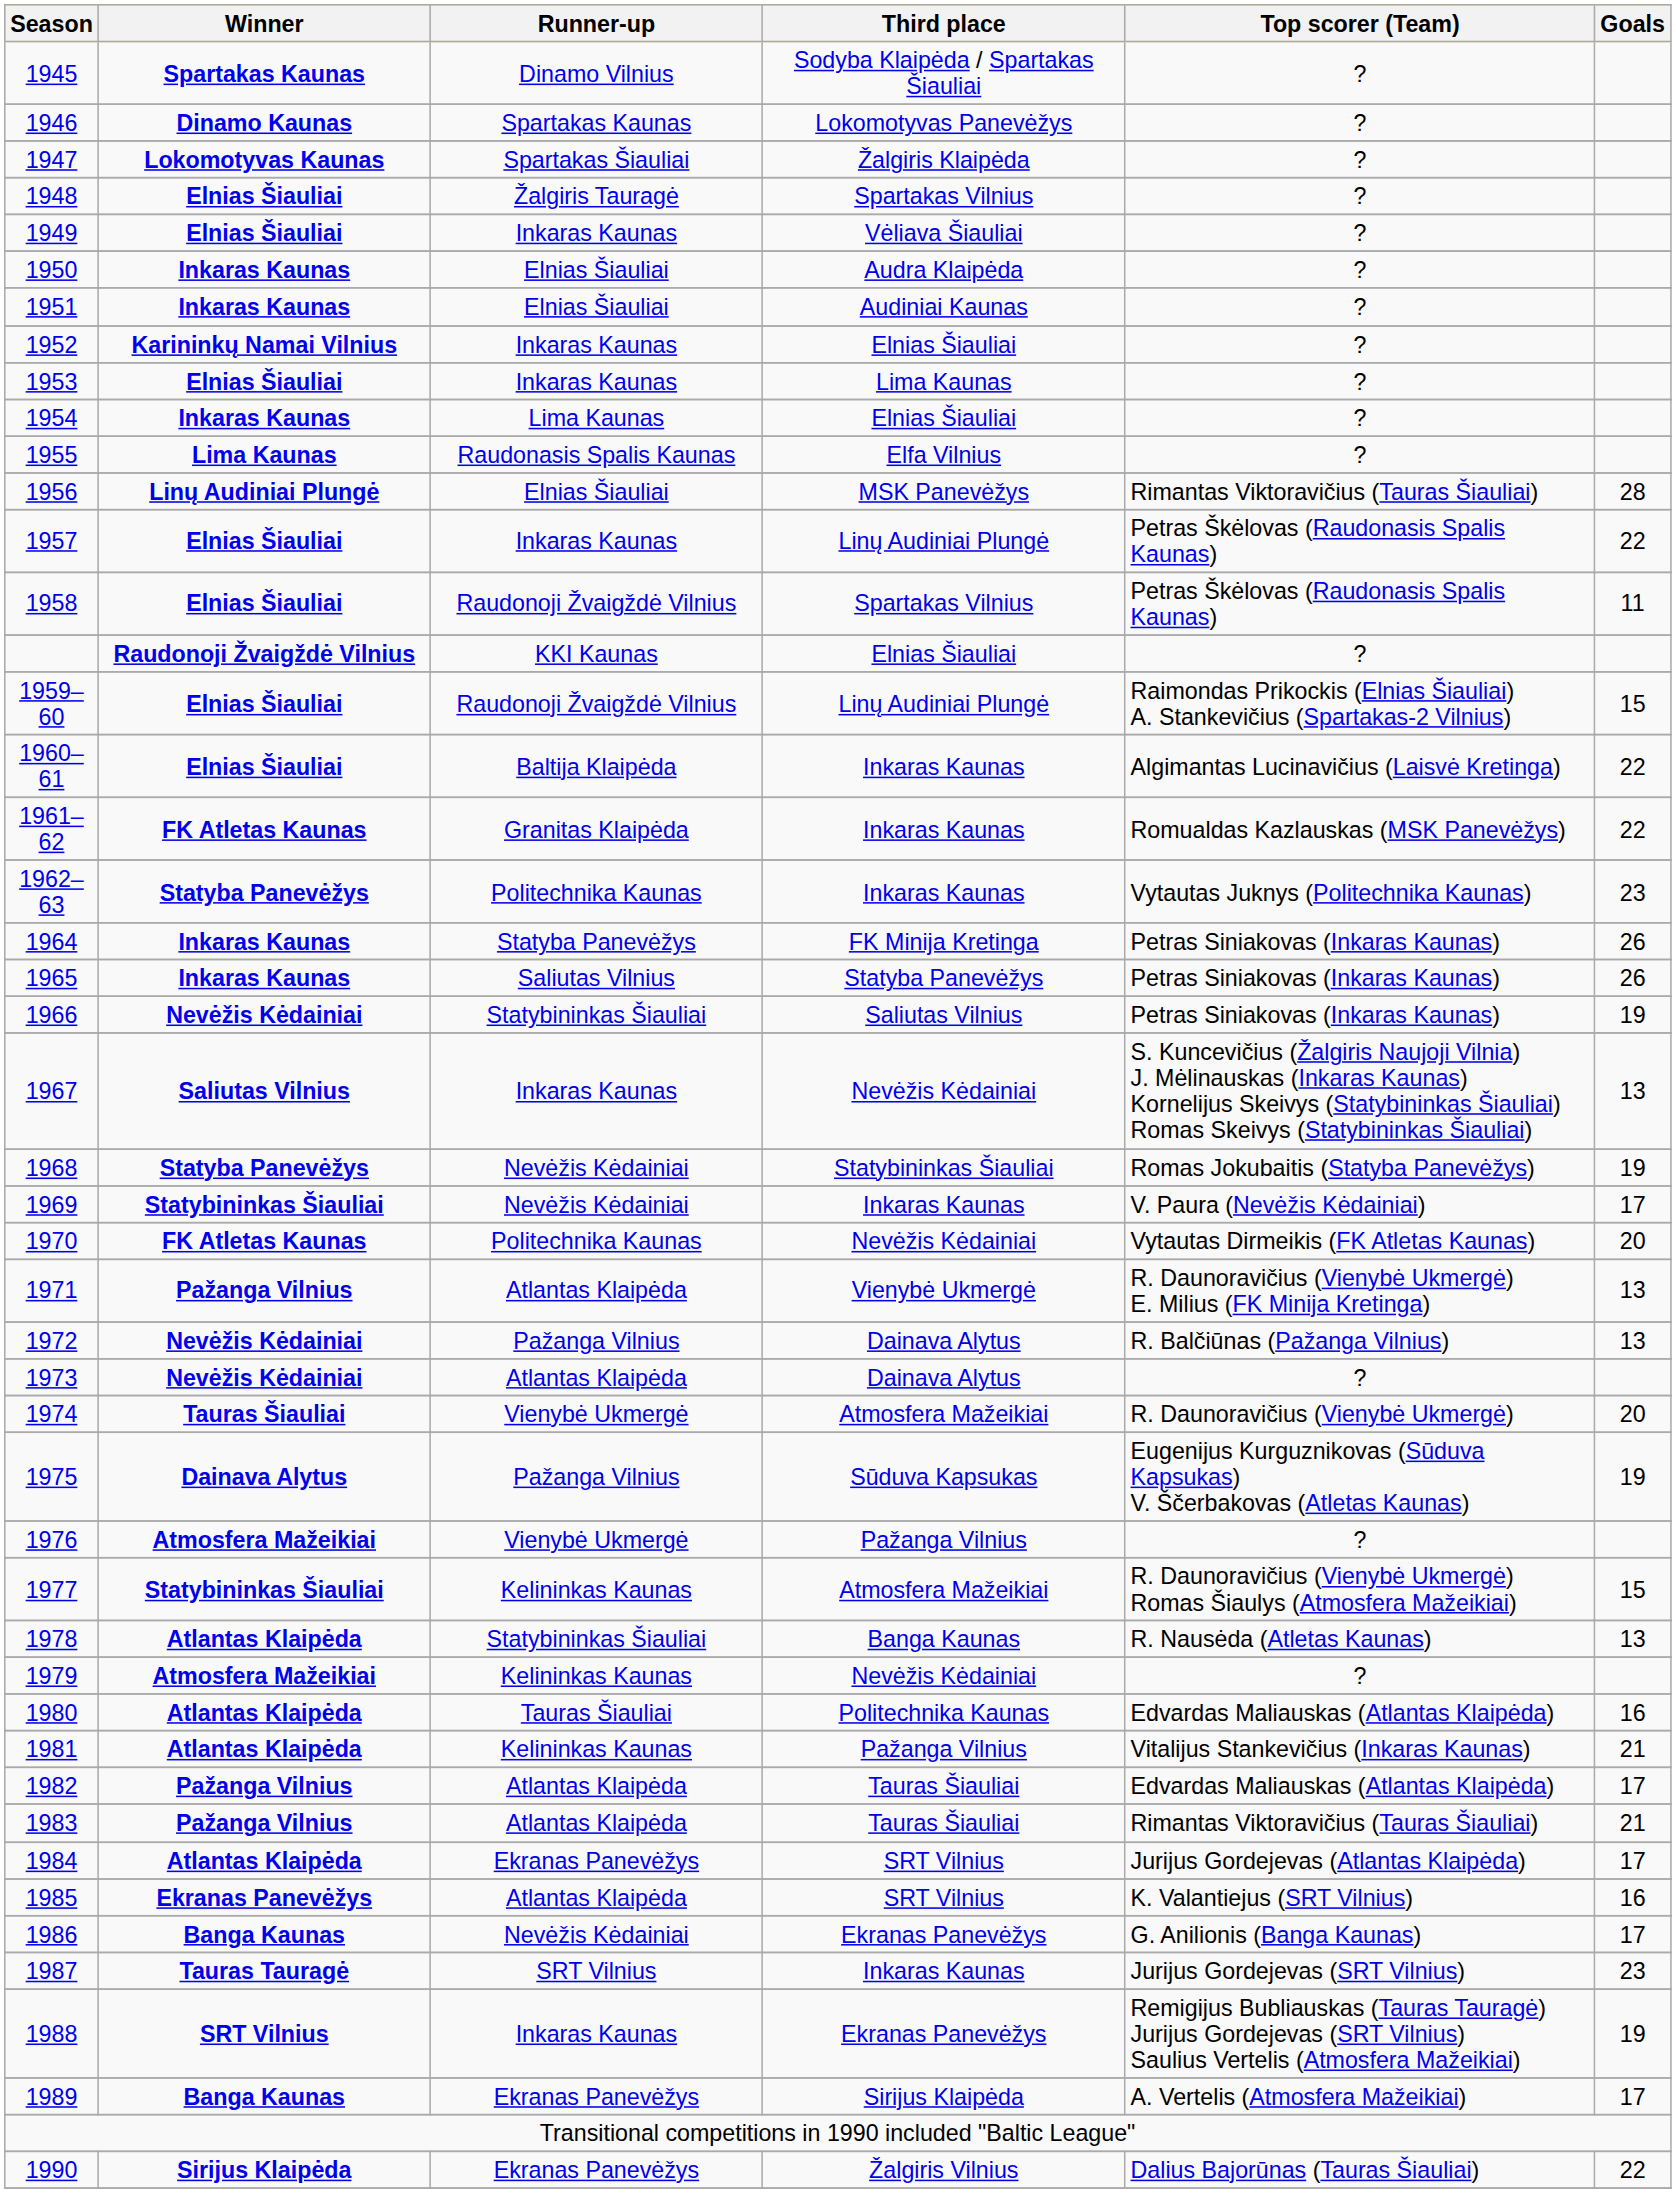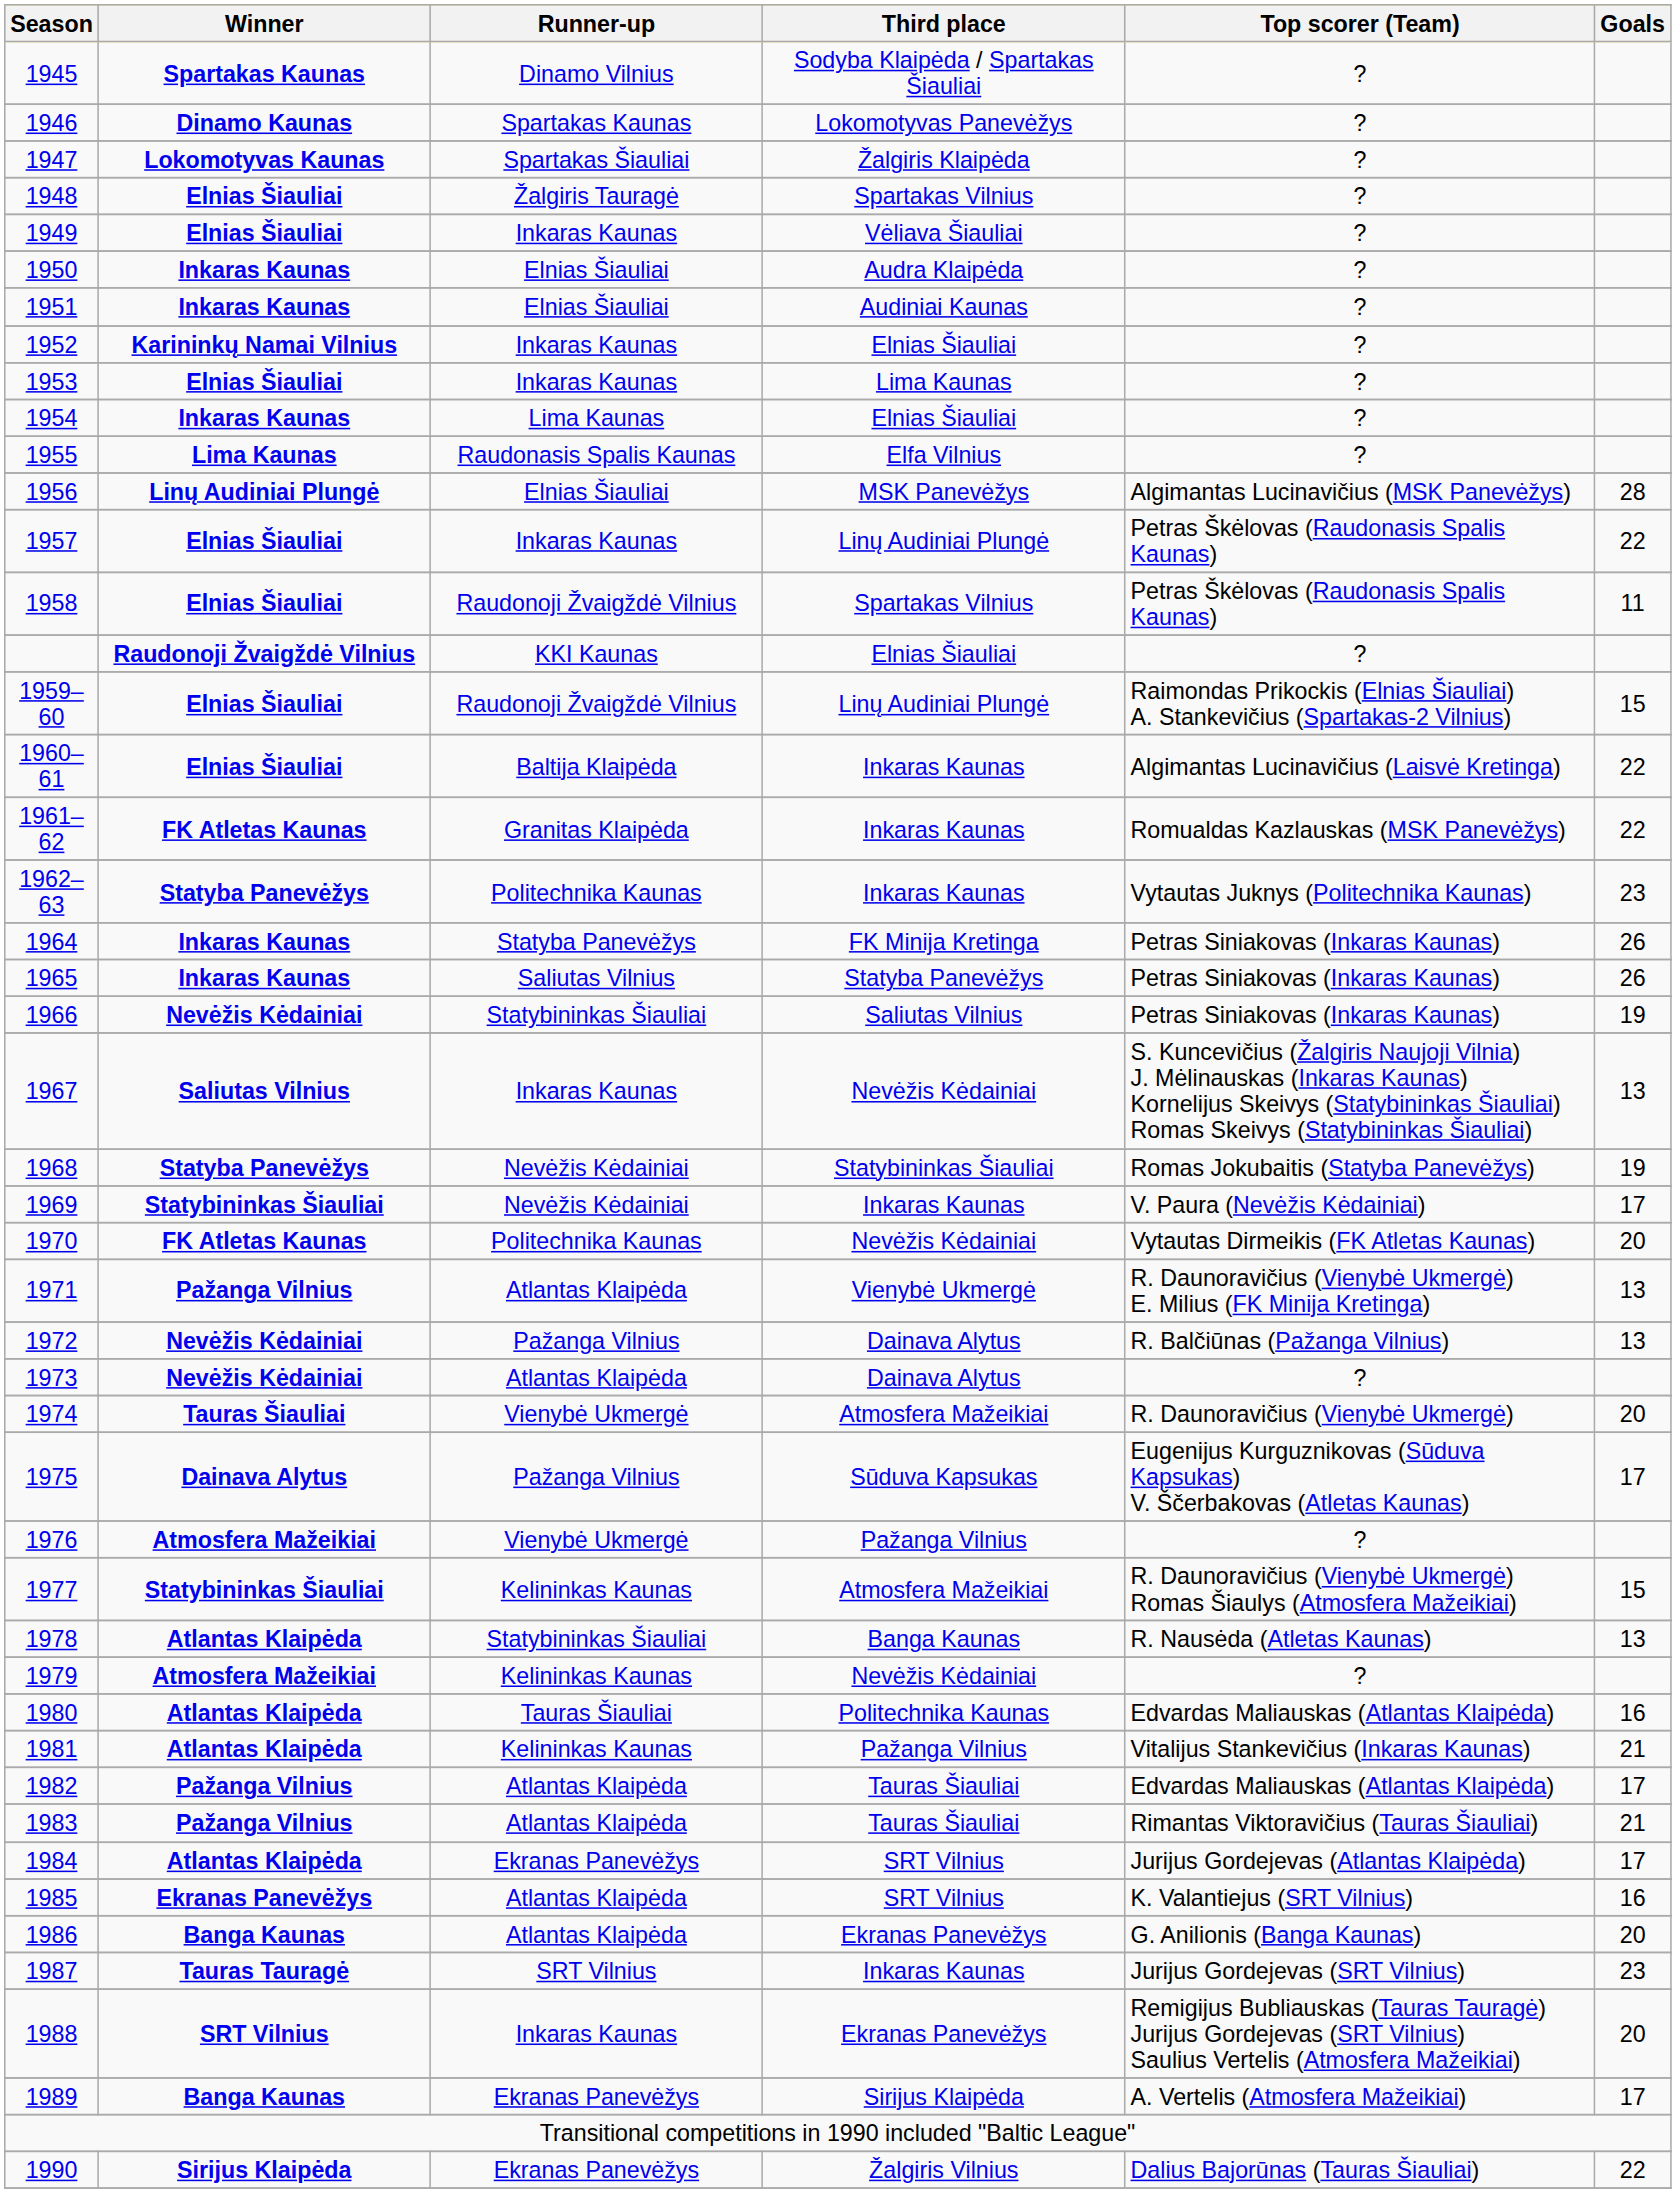1956 | Top scorer (Team): Rimantas Viktoravičius (Tauras Šiauliai) -> Algimantas Lucinavičius (MSK Panevėžys)
1975 | Goals: 19 -> 17
1986 | Runner-up: Nevėžis Kėdainiai -> Atlantas Klaipėda
1986 | Goals: 17 -> 20
1988 | Goals: 19 -> 20
